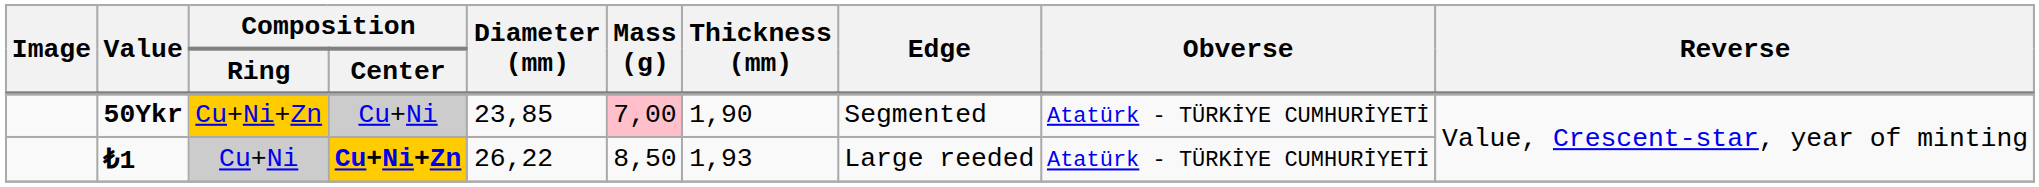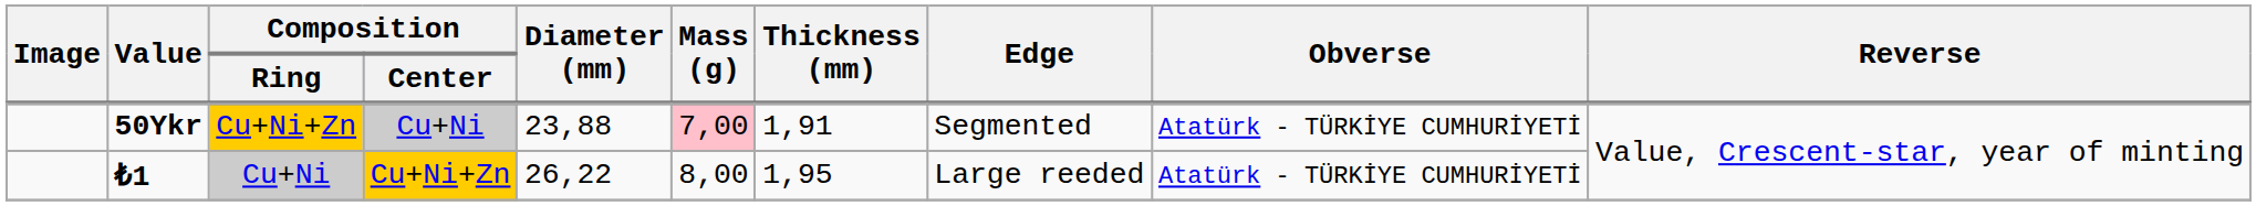50Ykr | Diameter (mm): 23,85 -> 23,88
50Ykr | Thickness (mm): 1,90 -> 1,91
₺1 | Composition / Center: bold -> normal
₺1 | Mass (g): 8,50 -> 8,00
₺1 | Thickness (mm): 1,93 -> 1,95
